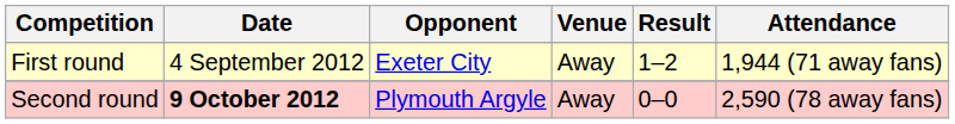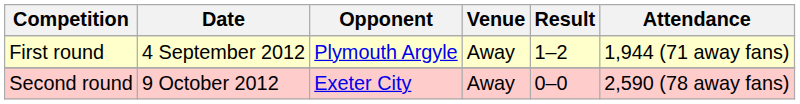First round | Opponent: Exeter City -> Plymouth Argyle
Second round | Date: bold -> normal
Second round | Opponent: Plymouth Argyle -> Exeter City
